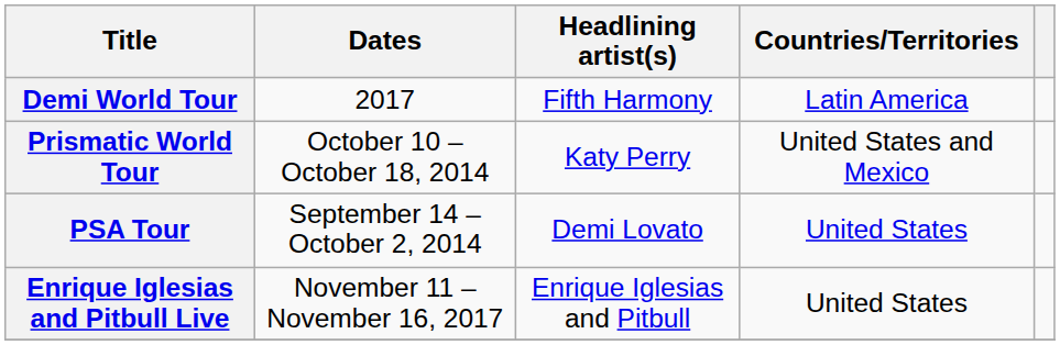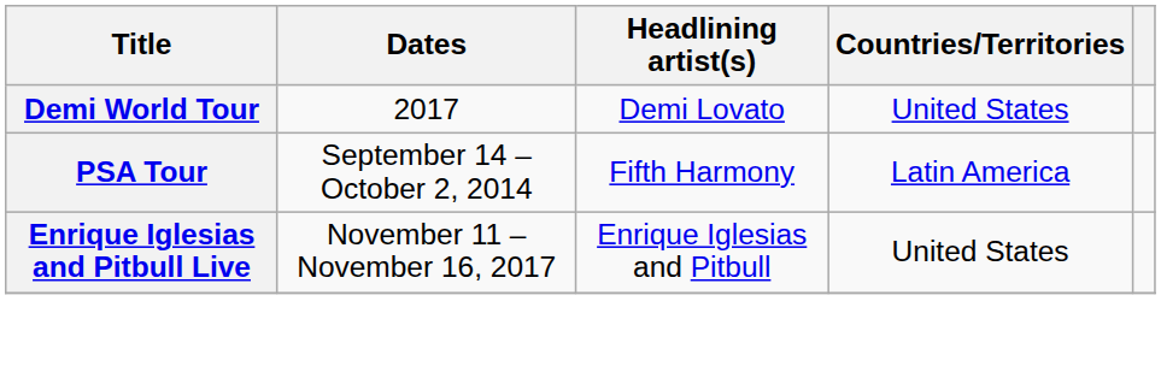Demi World Tour | Headlining artist(s): Fifth Harmony -> Demi Lovato
Demi World Tour | Countries/Territories: Latin America -> United States
- row: Prismatic World Tour | October 10 – October 18, 2014 | Katy Perry | United States and Mexico
PSA Tour | Headlining artist(s): Demi Lovato -> Fifth Harmony
PSA Tour | Countries/Territories: United States -> Latin America
